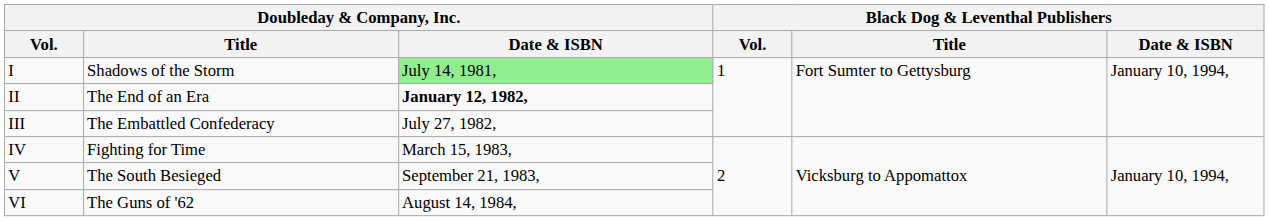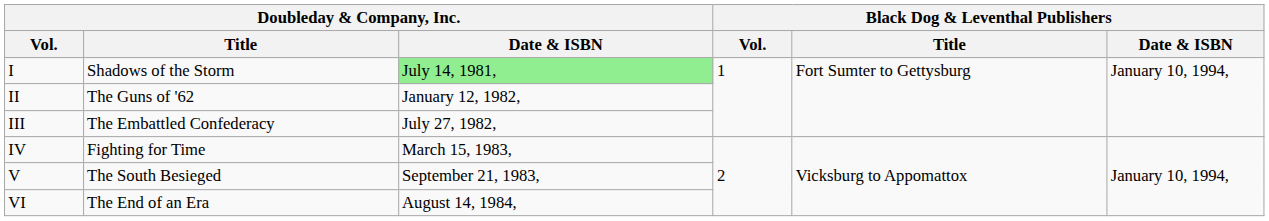II | Doubleday & Company, Inc. / Title: The End of an Era -> The Guns of '62
II | Doubleday & Company, Inc. / Date & ISBN: bold -> normal
VI | Doubleday & Company, Inc. / Title: The Guns of '62 -> The End of an Era
